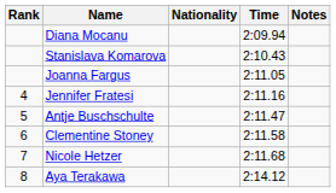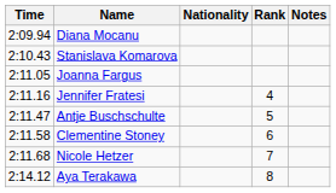columns swapped: Rank <-> Time
